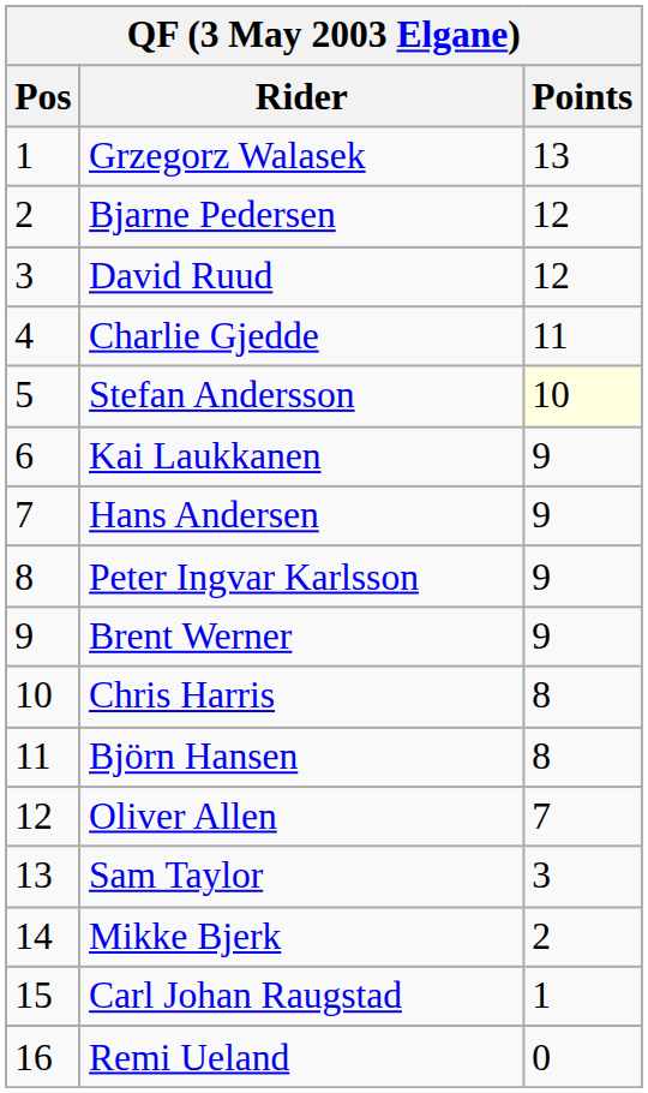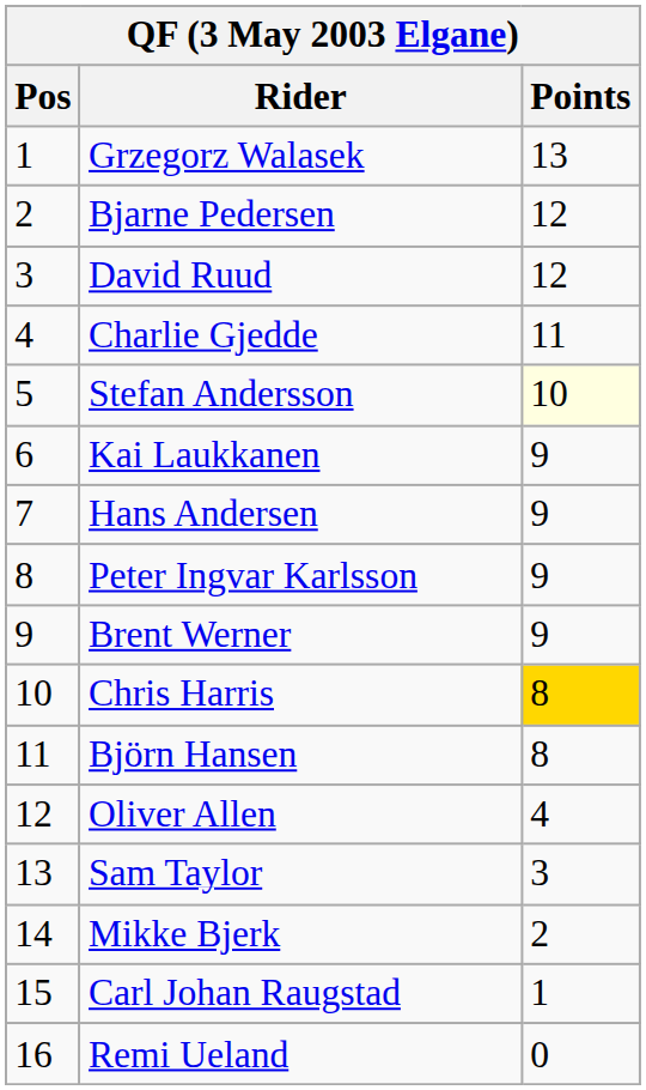Chris Harris | Points: no background -> gold background
Oliver Allen | Points: 7 -> 4
